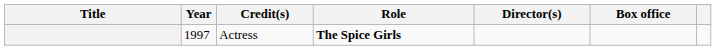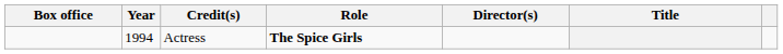columns swapped: Title <-> Box office
Actress | Year: 1997 -> 1994
